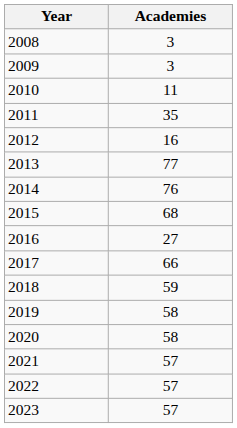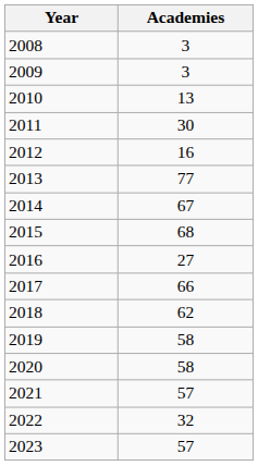2010 | Academies: 11 -> 13
2011 | Academies: 35 -> 30
2014 | Academies: 76 -> 67
2018 | Academies: 59 -> 62
2022 | Academies: 57 -> 32
